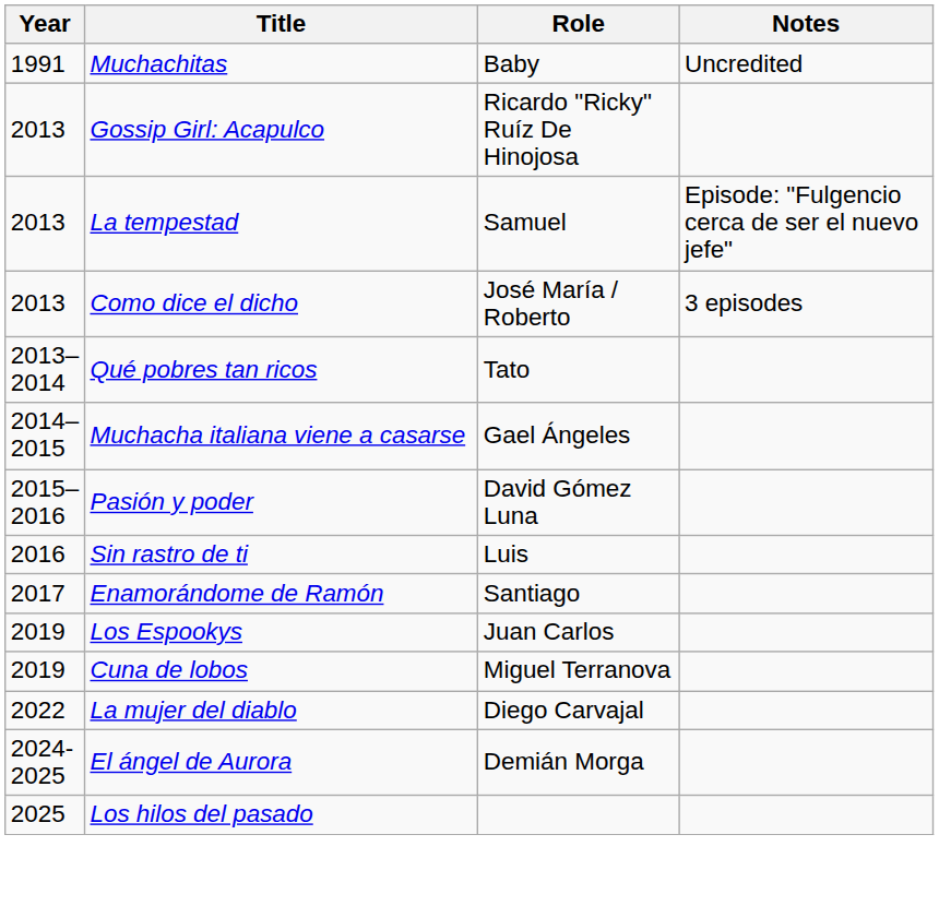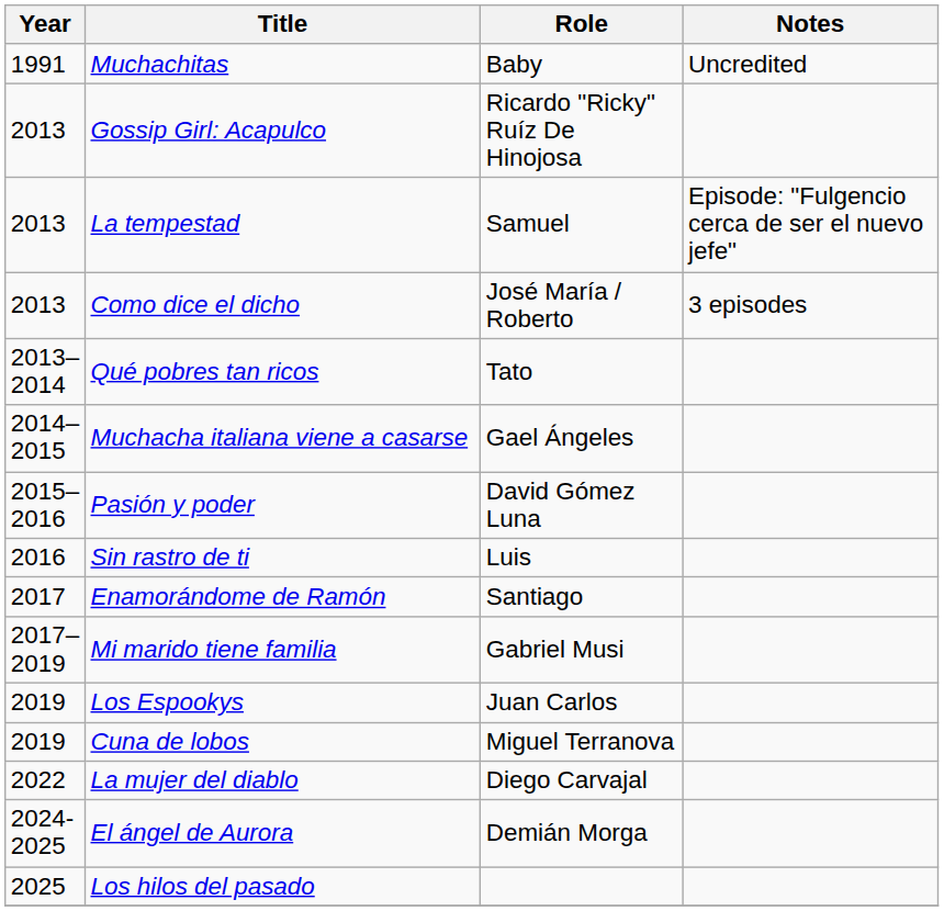+ row: 2017–2019 | Mi marido tiene familia | Gabriel Musi
